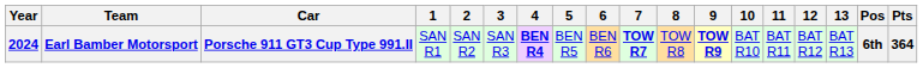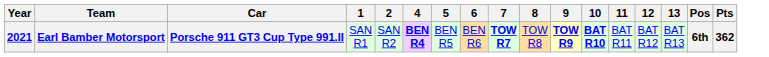- column: 3 | SAN R3
Earl Bamber Motorsport | Year: 2024 -> 2021
Earl Bamber Motorsport | 10: normal -> bold
Earl Bamber Motorsport | Pts: 364 -> 362
